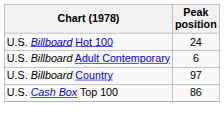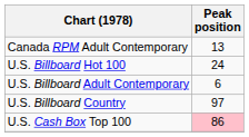+ row: Canada RPM Adult Contemporary | 13
U.S. Cash Box Top 100 | Peak position: no background -> pink background
